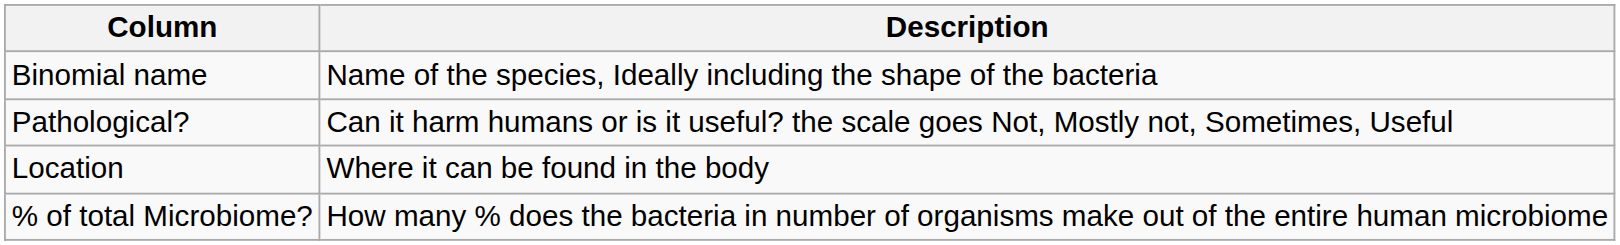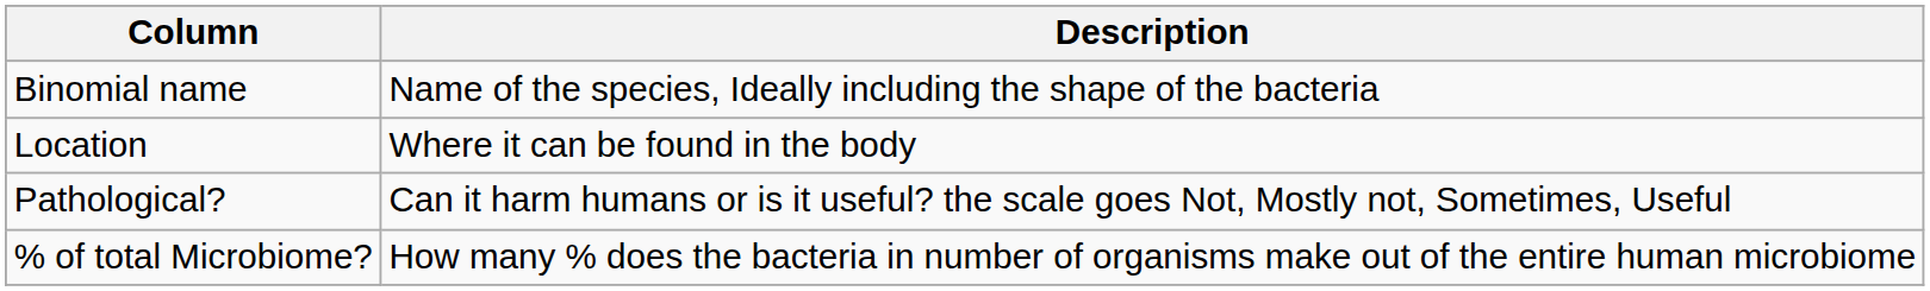rows swapped: Location <-> Pathological?
